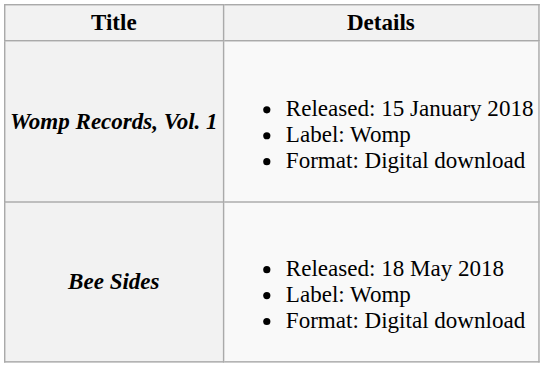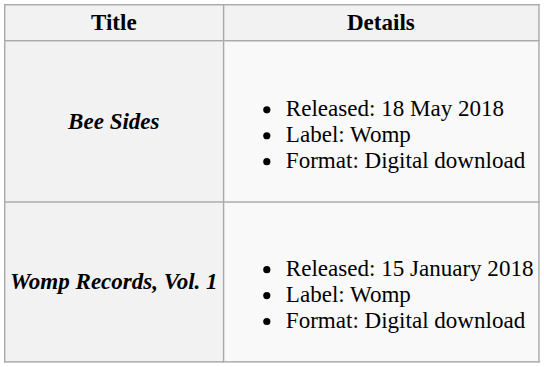rows swapped: Womp Records, Vol. 1 <-> Bee Sides
